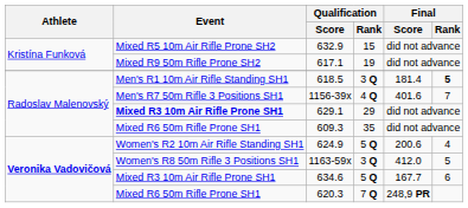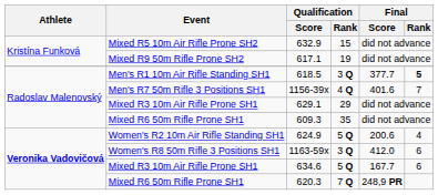618.5 | Final / Score: 181.4 -> 377.7
629.1 | Event: bold -> normal
1163-59x | Final / Rank: 5 -> 6
